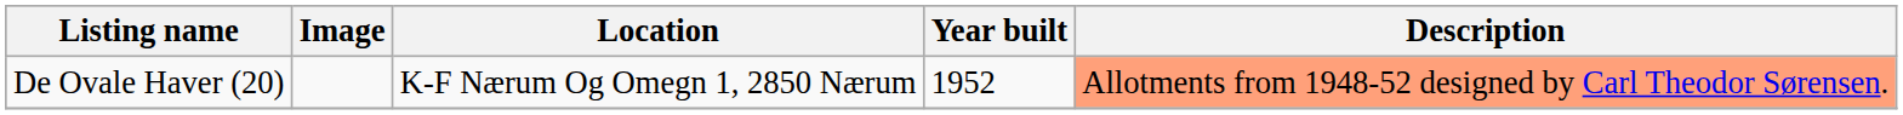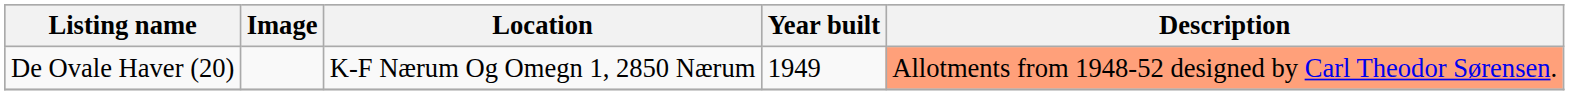De Ovale Haver (20) | Year built: 1952 -> 1949
